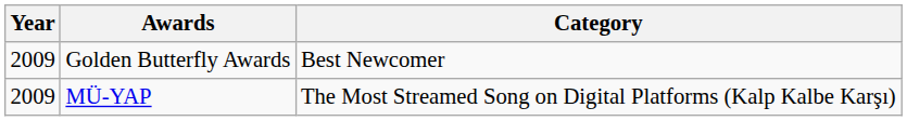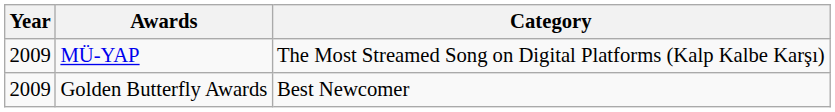rows swapped: Golden Butterfly Awards <-> MÜ-YAP
